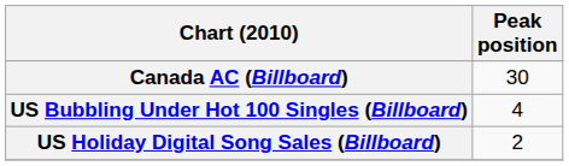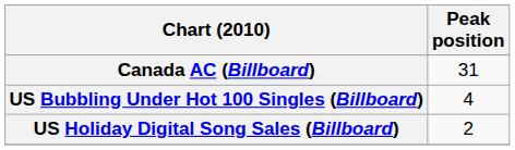Canada AC (Billboard) | Peak position: 30 -> 31
